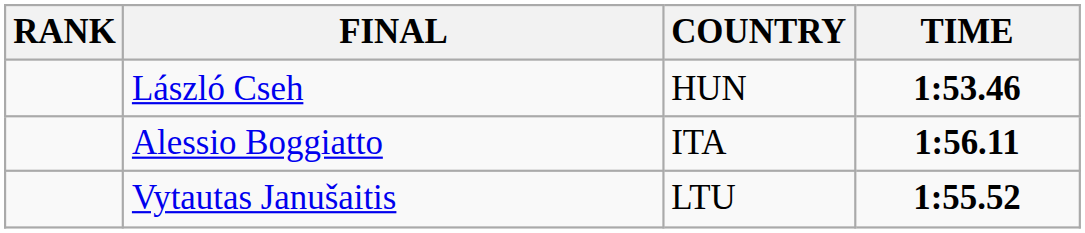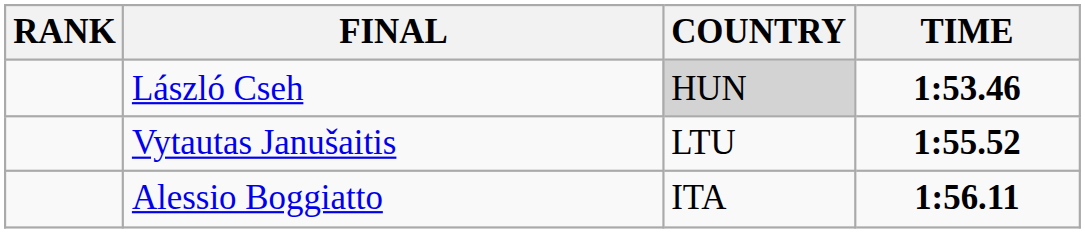László Cseh | COUNTRY: no background -> lightgrey background
rows swapped: Vytautas Janušaitis <-> Alessio Boggiatto
